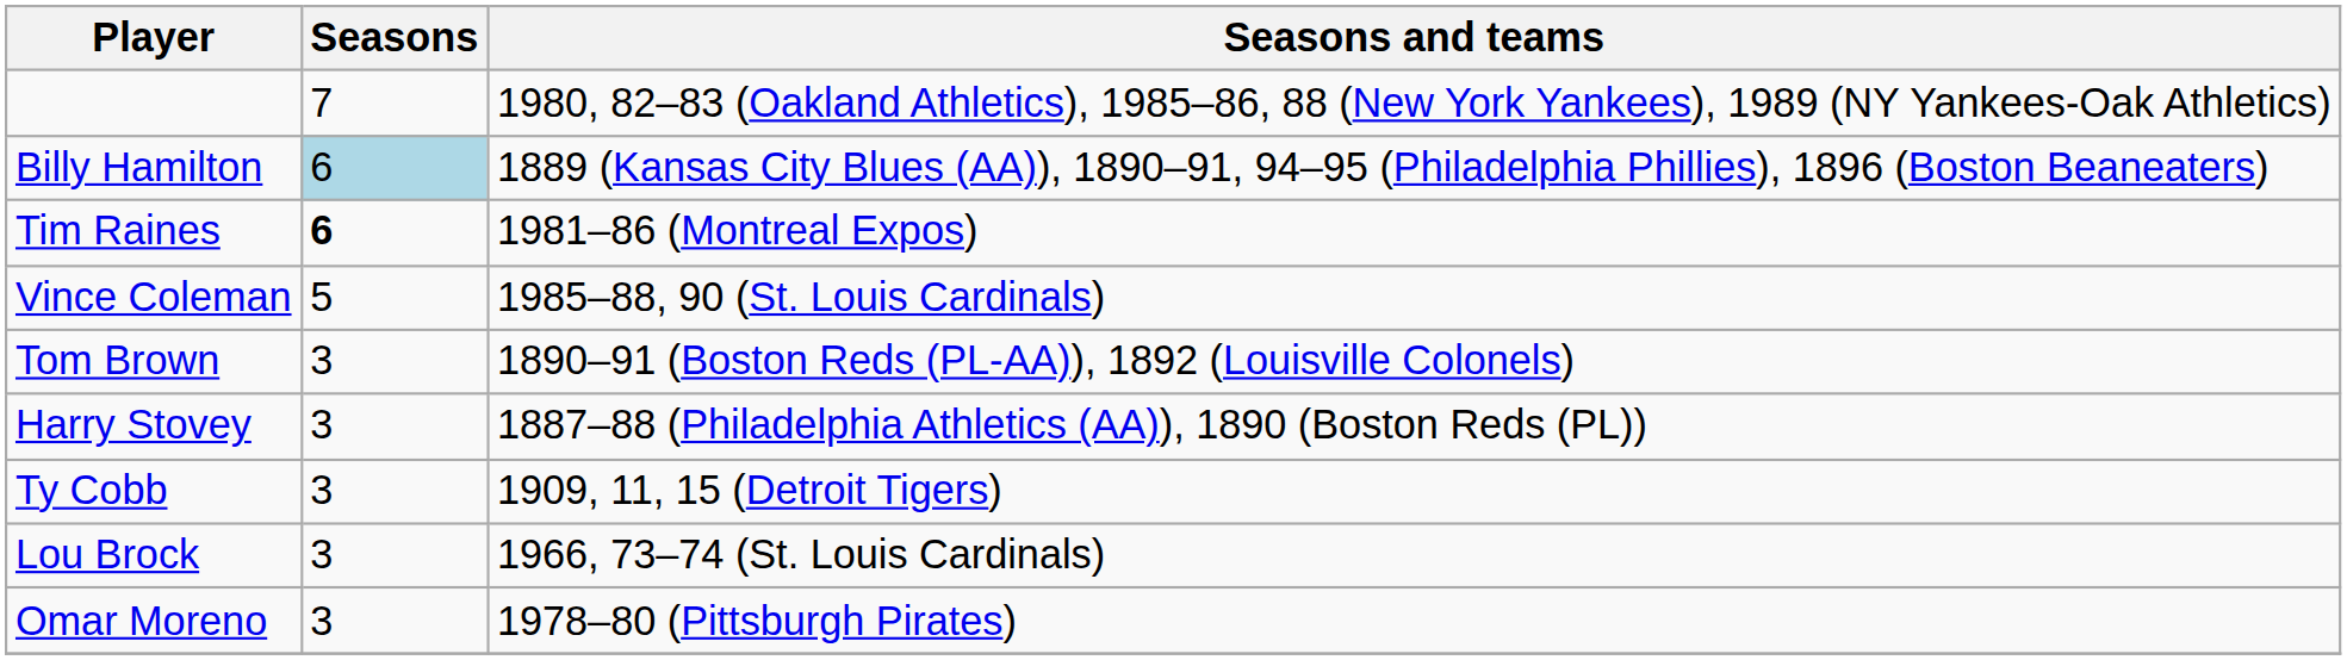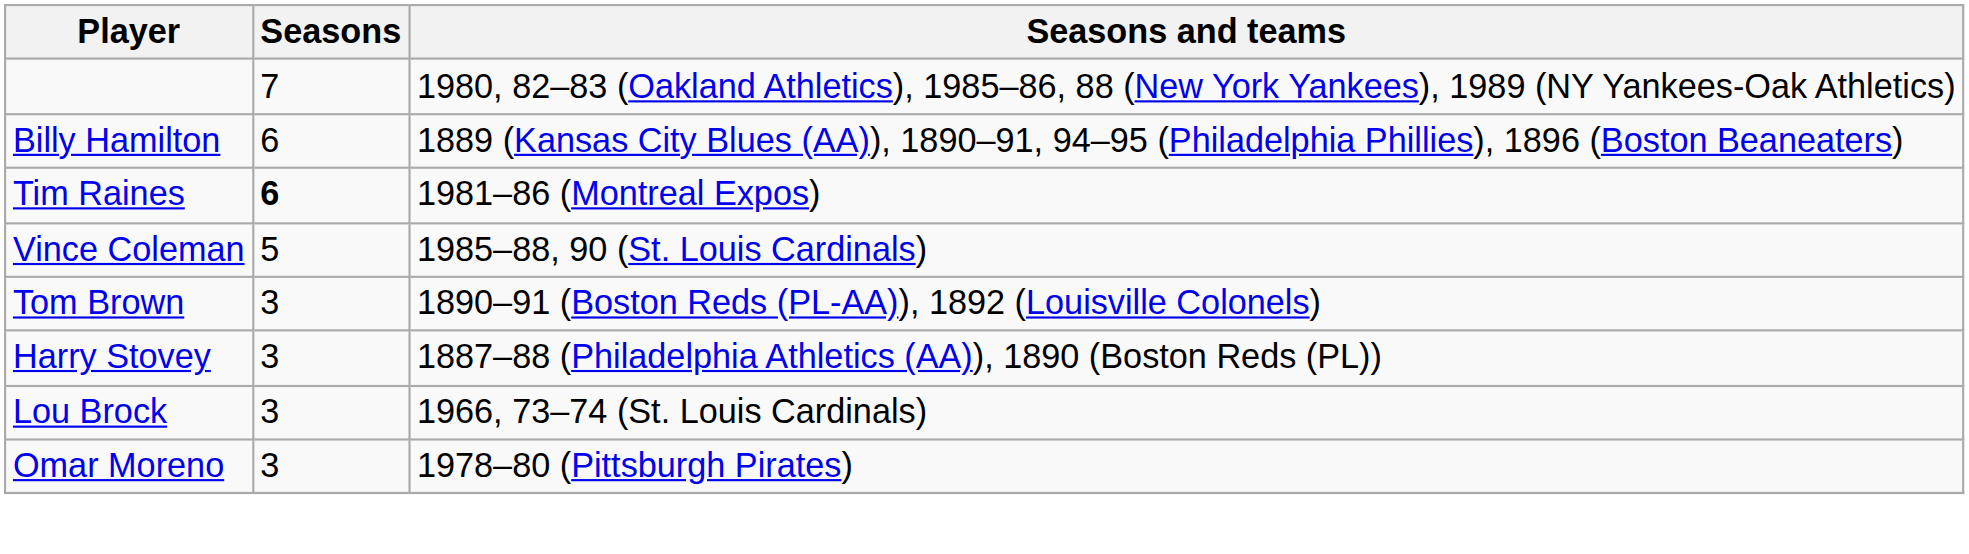Billy Hamilton | Seasons: lightblue background -> no background
- row: Ty Cobb | 3 | 1909, 11, 15 (Detroit Tigers)
